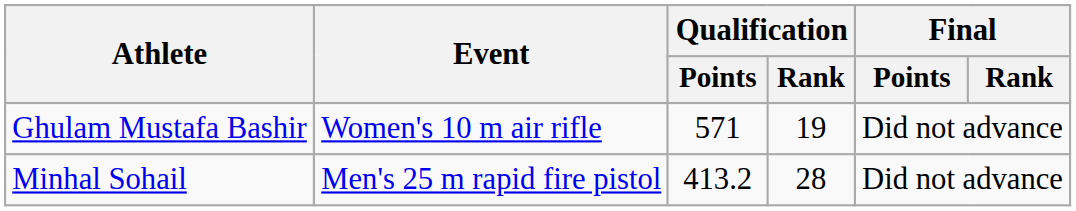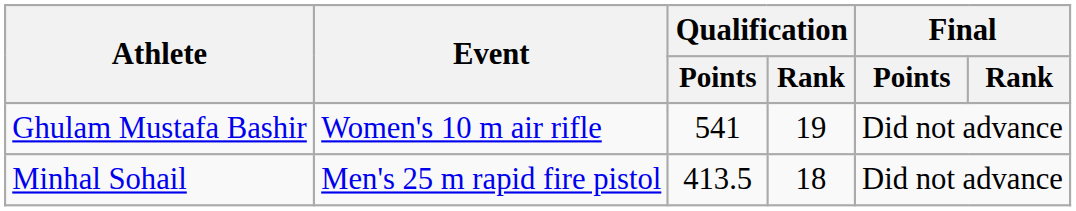Ghulam Mustafa Bashir | Qualification / Points: 571 -> 541
Minhal Sohail | Qualification / Points: 413.2 -> 413.5
Minhal Sohail | Qualification / Rank: 28 -> 18
